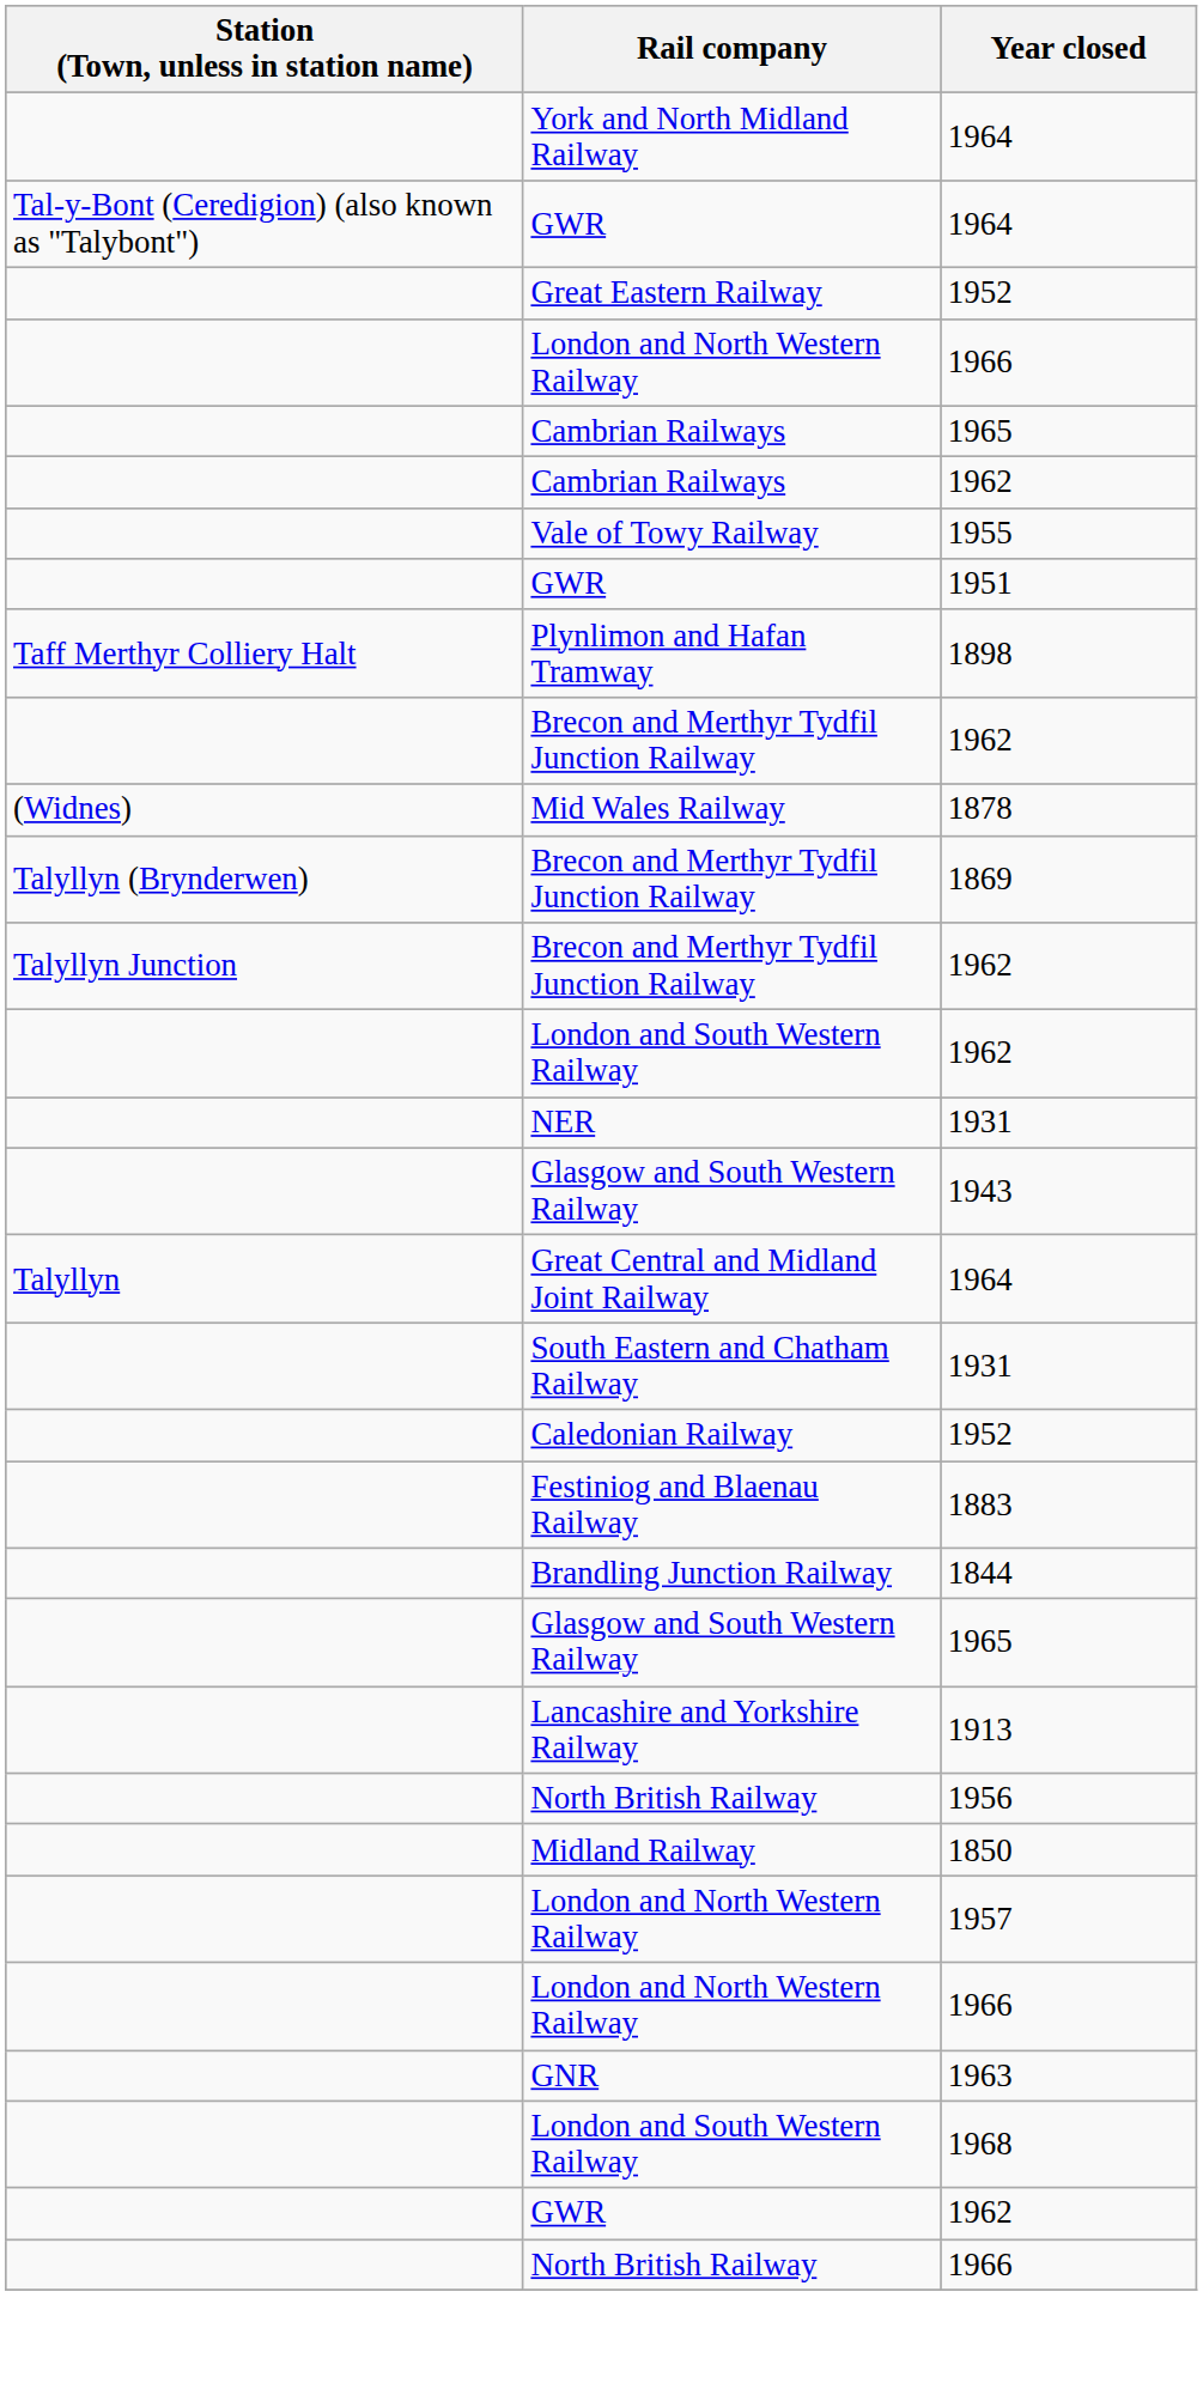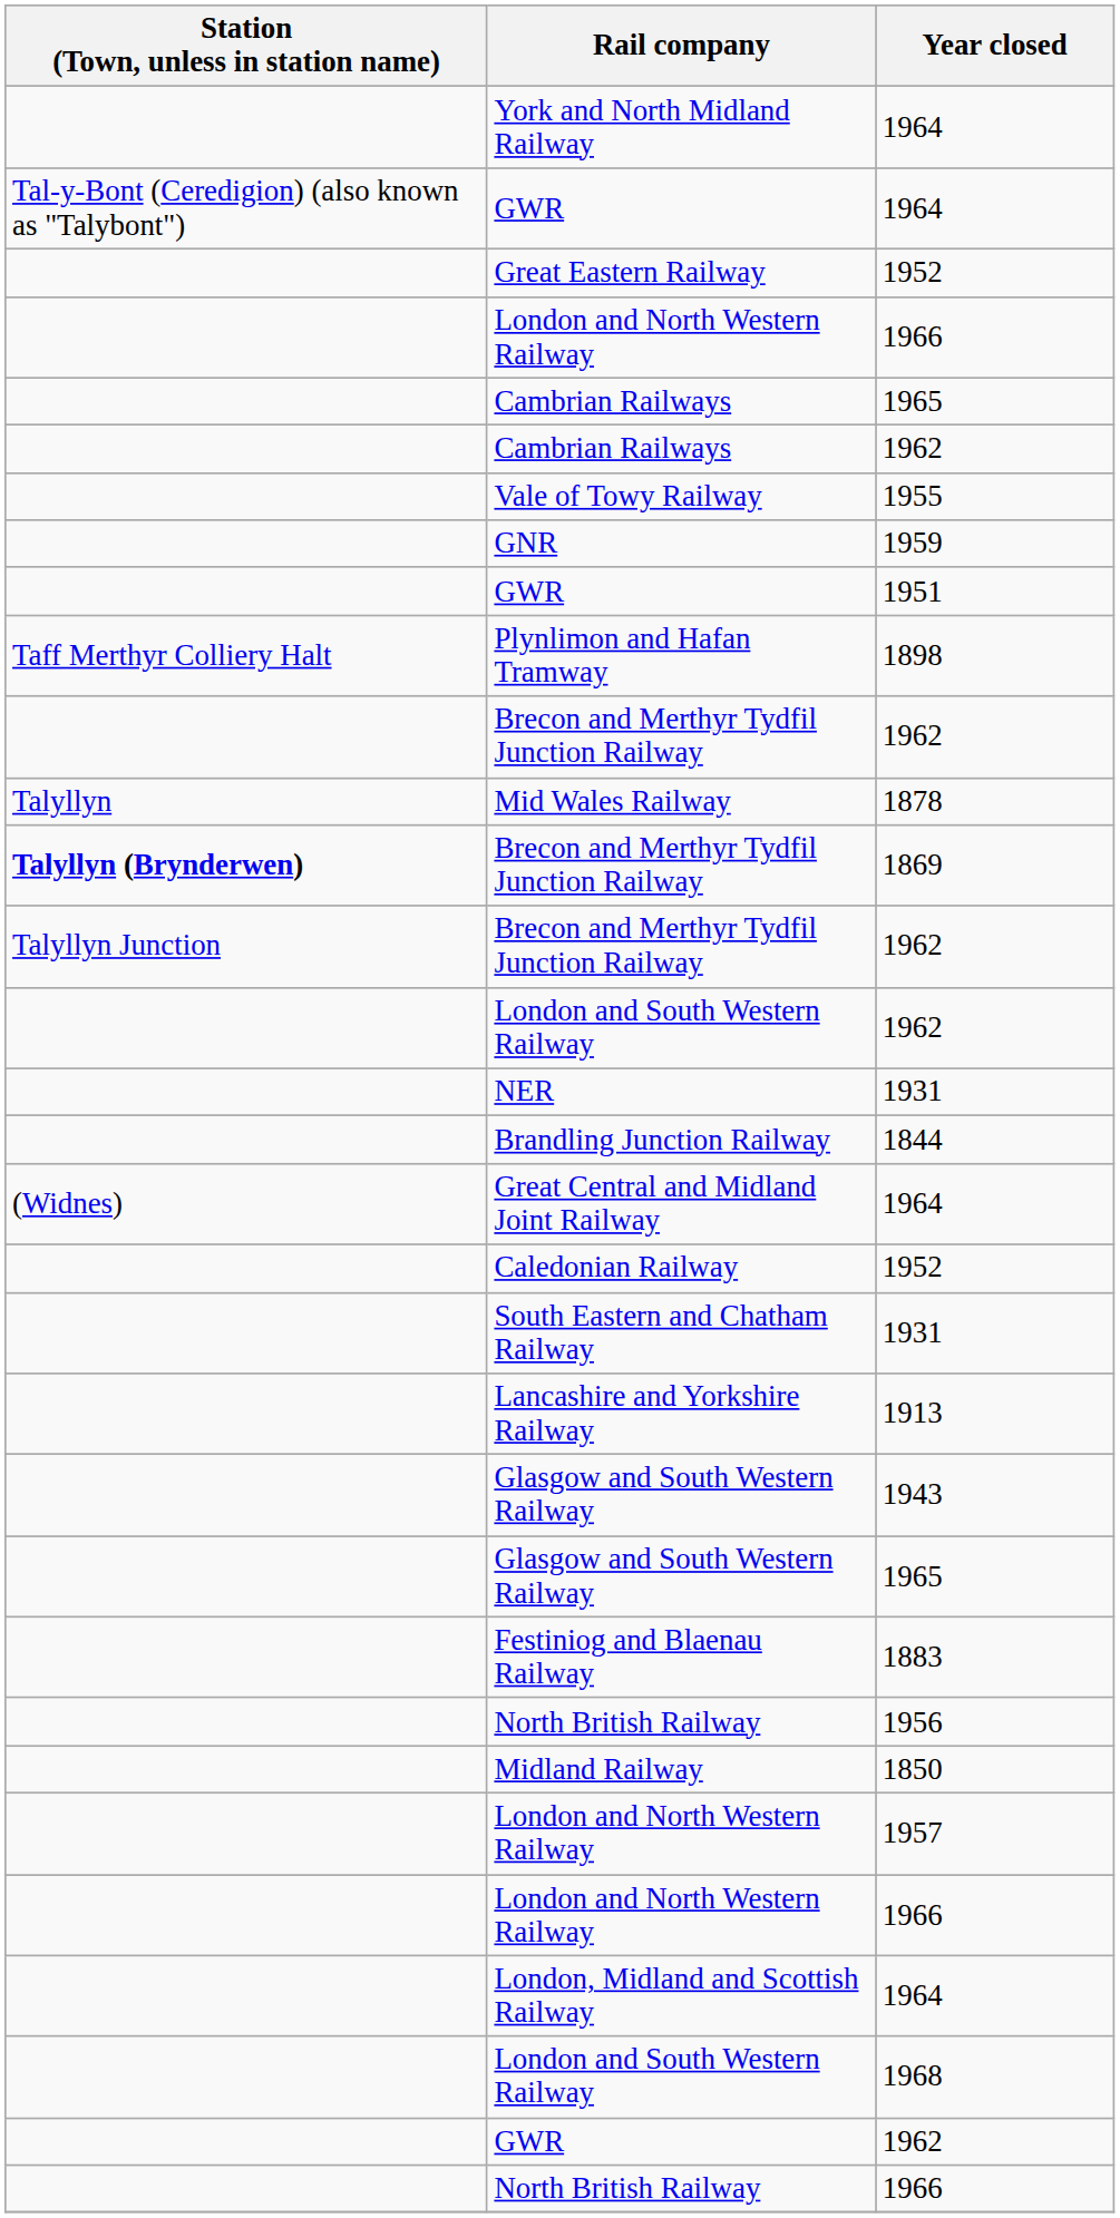+ row: GNR | 1959
Mid Wales Railway | Station (Town, unless in station name): (Widnes) -> Talyllyn
Brecon and Merthyr Tydfil Junction Railway / 1869 | Station (Town, unless in station name): normal -> bold
rows swapped: Brandling Junction Railway <-> Glasgow and South Western Railway / 1943
Great Central and Midland Joint Railway | Station (Town, unless in station name): Talyllyn -> (Widnes)
rows swapped: South Eastern and Chatham Railway <-> Caledonian Railway
rows swapped: Festiniog and Blaenau Railway <-> Lancashire and Yorkshire Railway
- row: GNR | 1963
+ row: London, Midland and Scottish Railway | 1964
